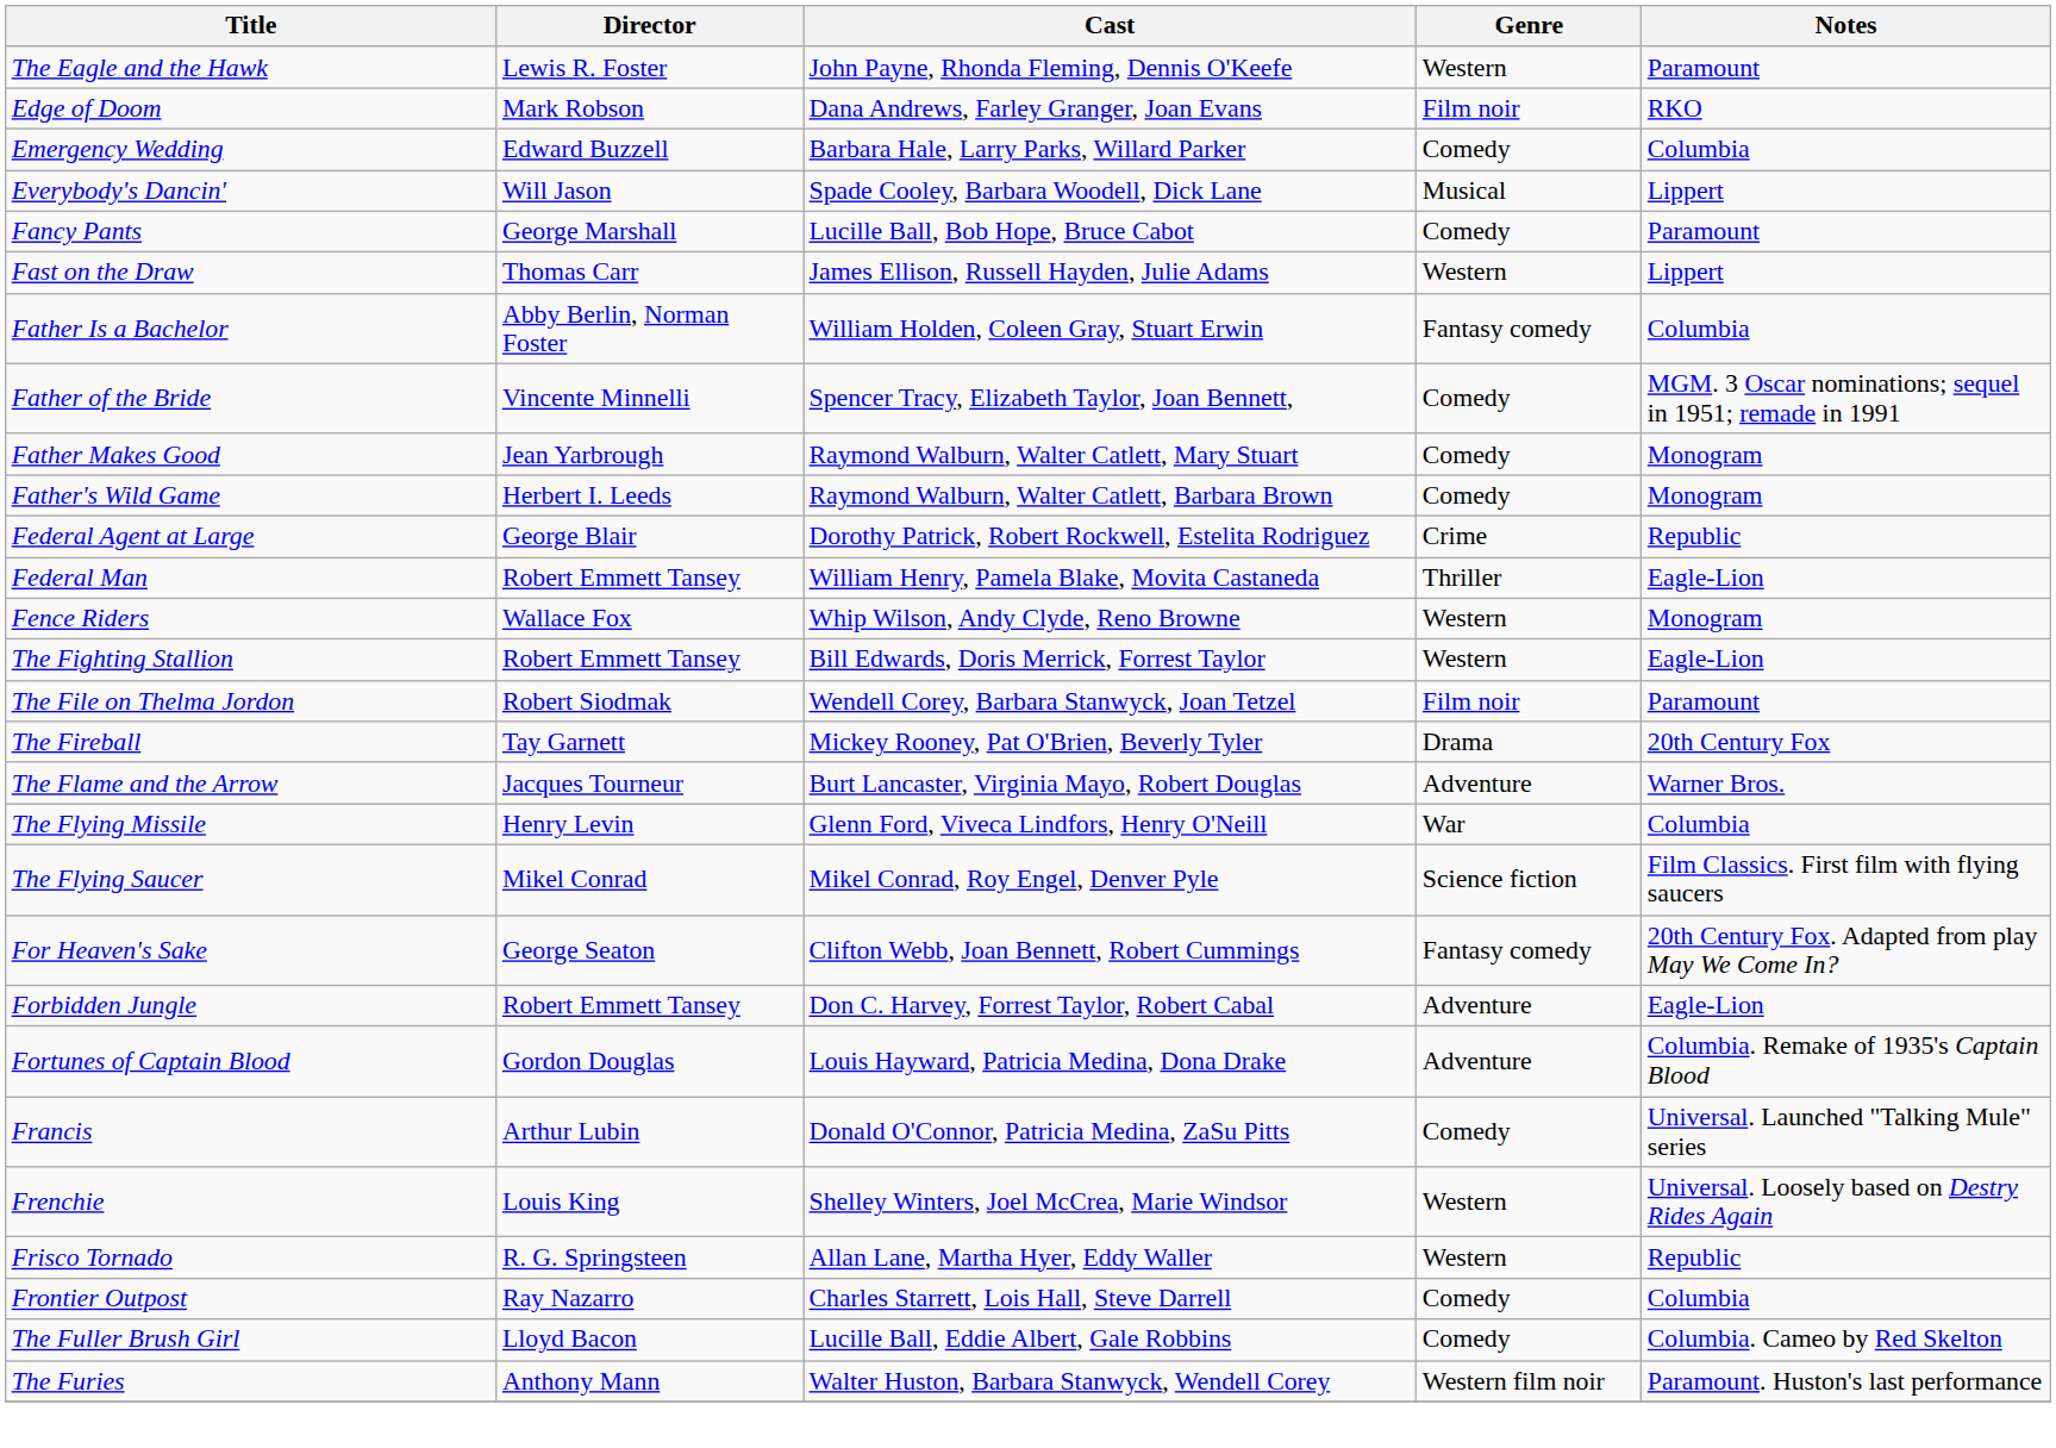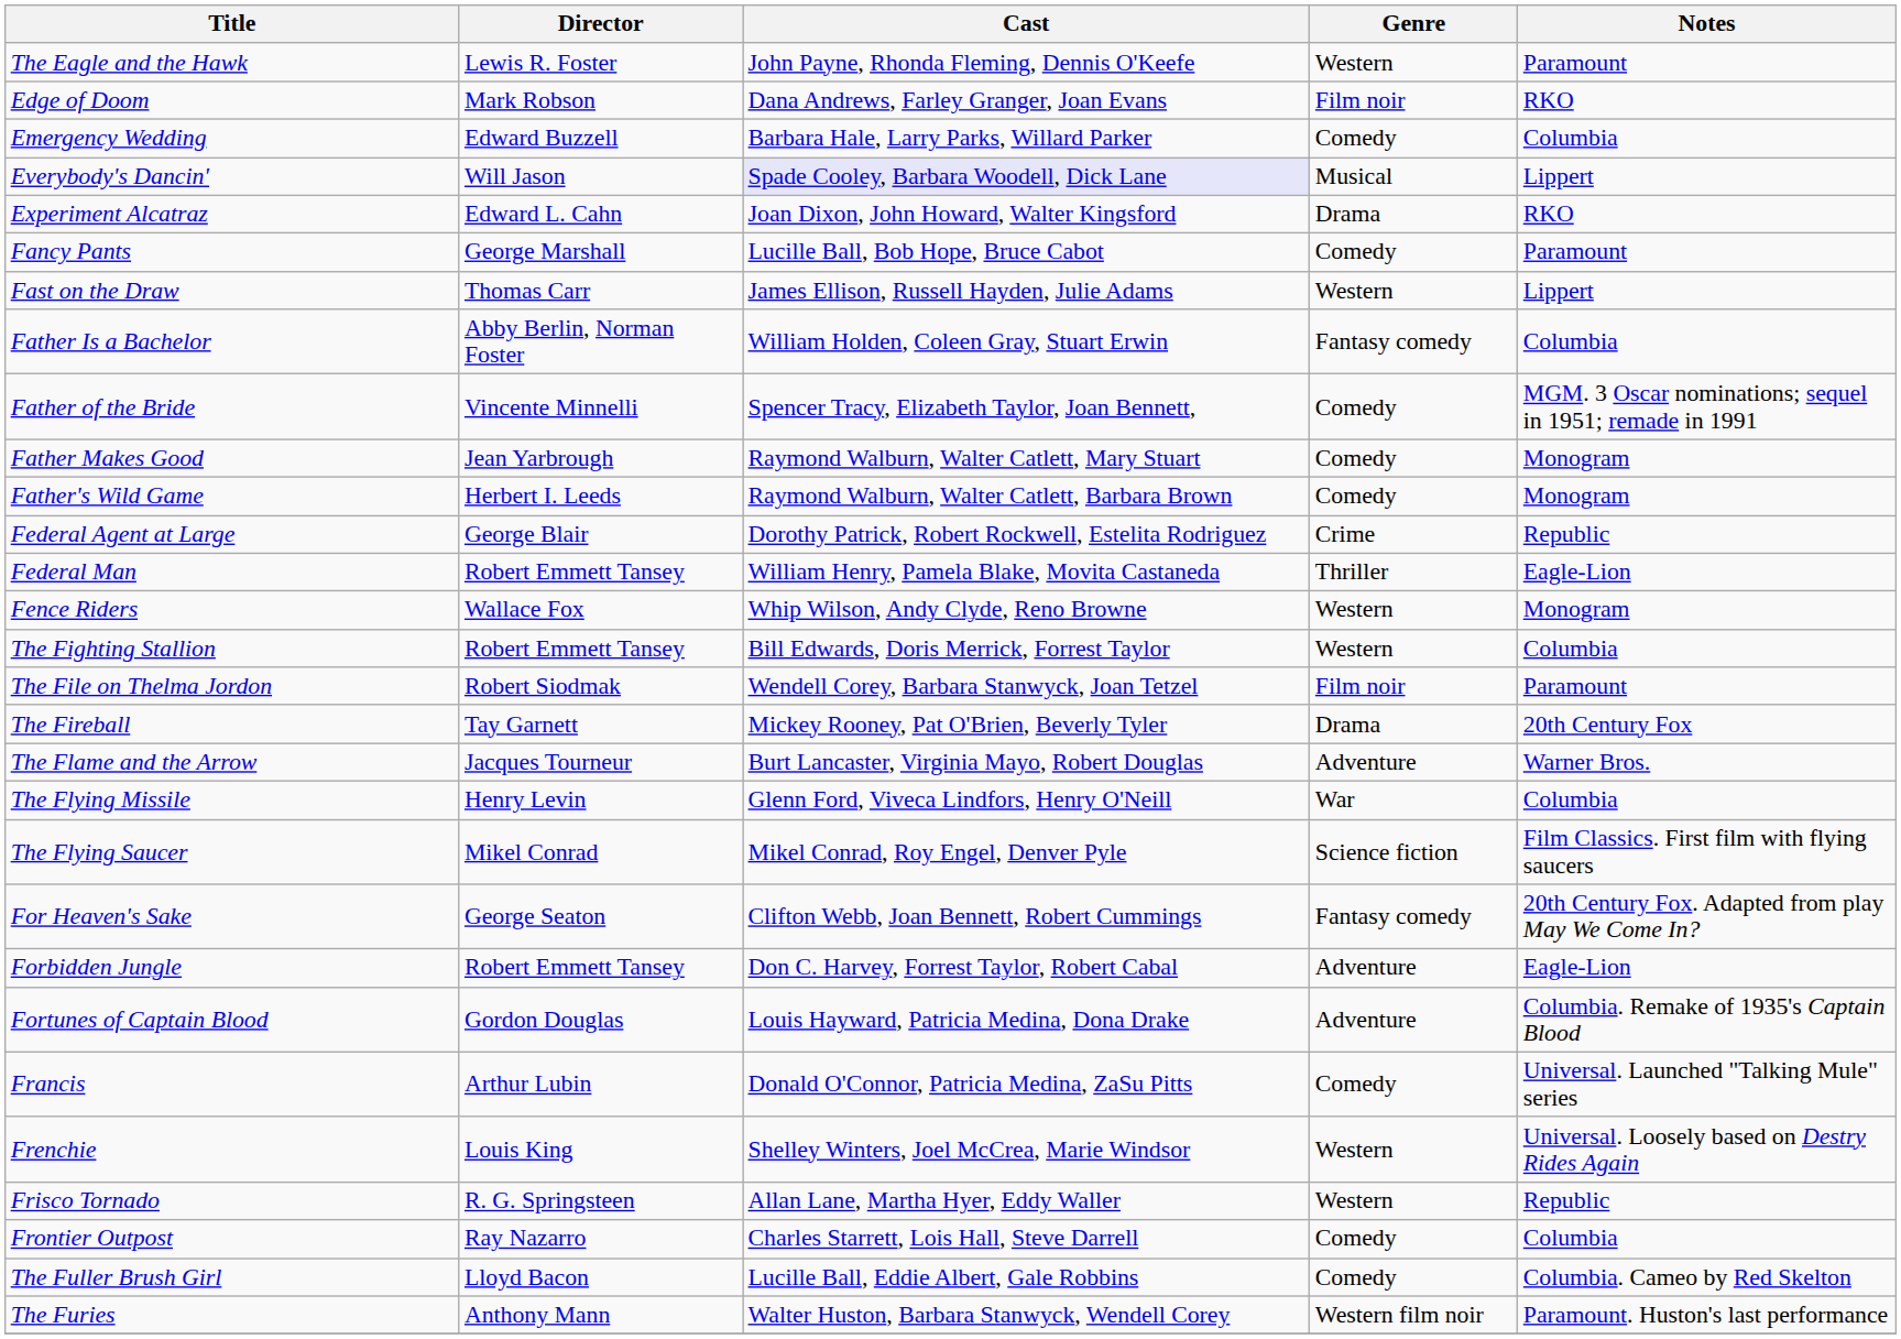Everybody's Dancin' | Cast: no background -> lavender background
+ row: Experiment Alcatraz | Edward L. Cahn | Joan Dixon, John Howard, Walter Kingsford | Drama | RKO
The Fighting Stallion | Notes: Eagle-Lion -> Columbia
